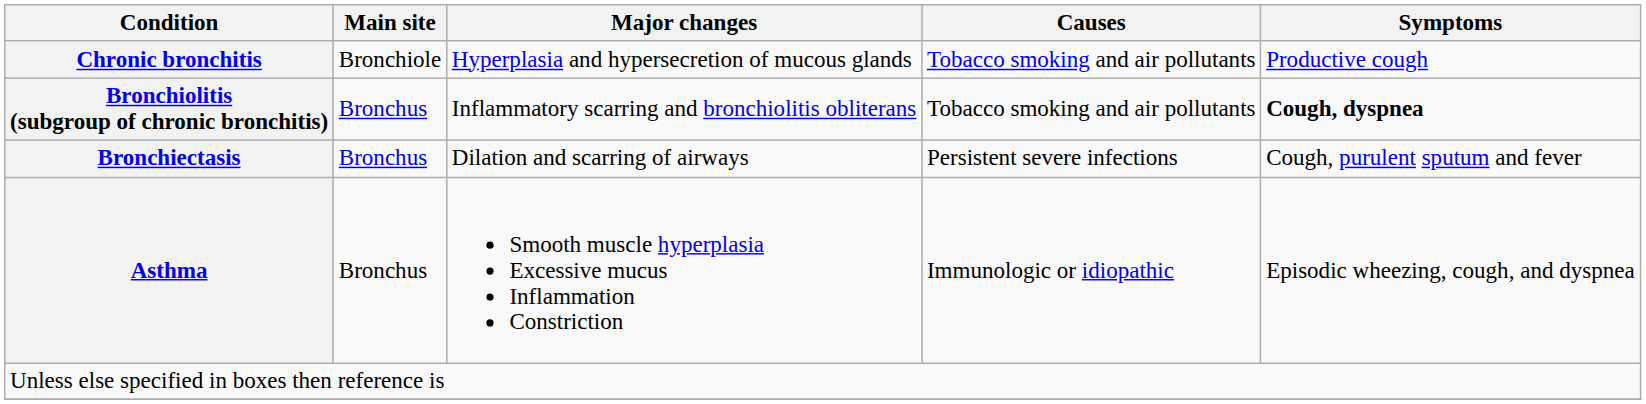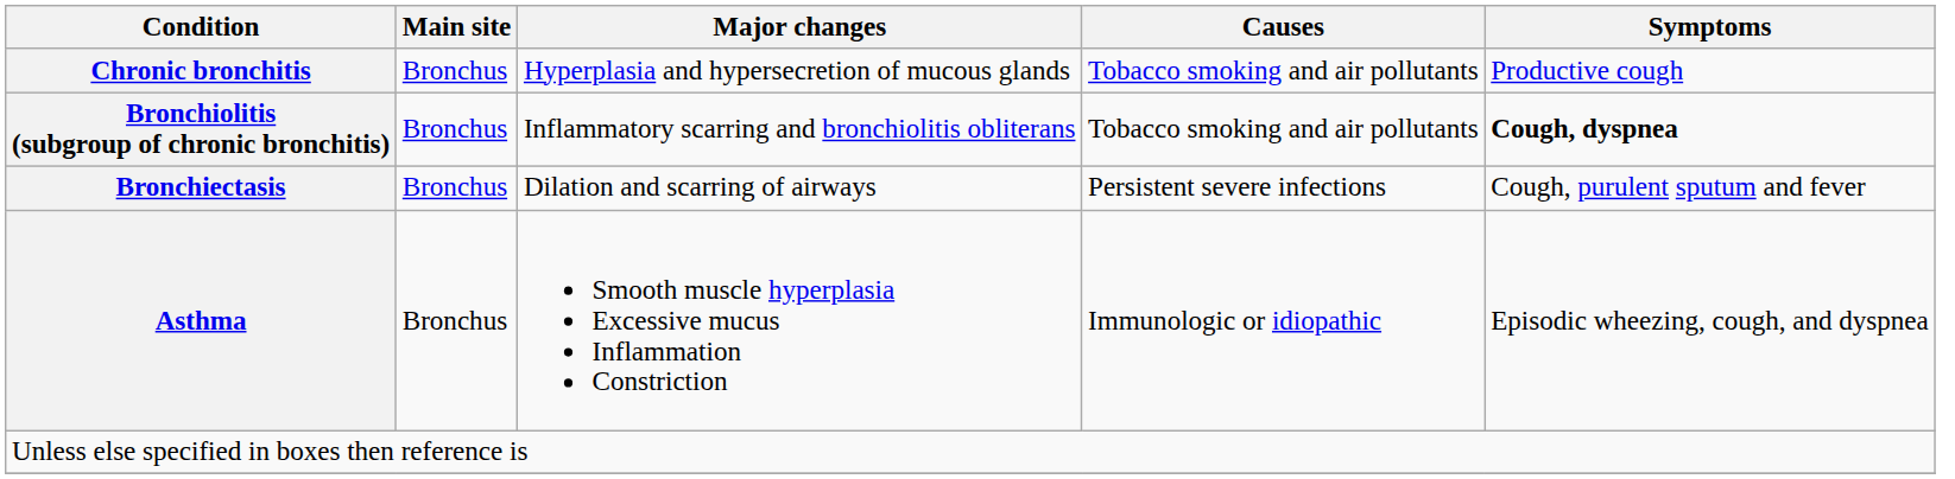Chronic bronchitis | Main site: Bronchiole -> Bronchus
